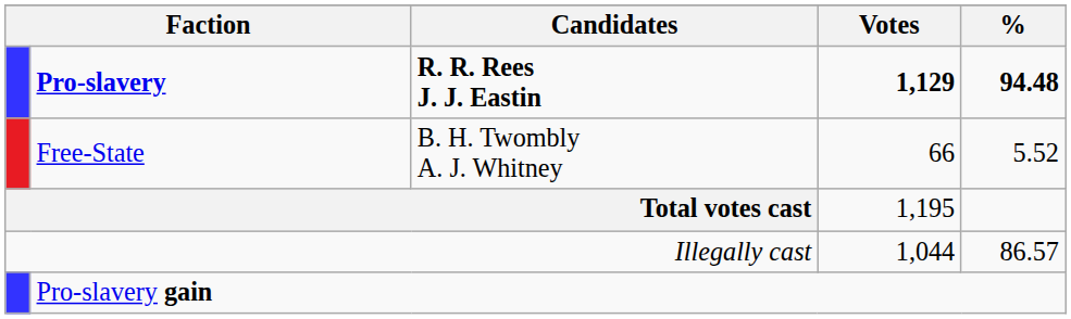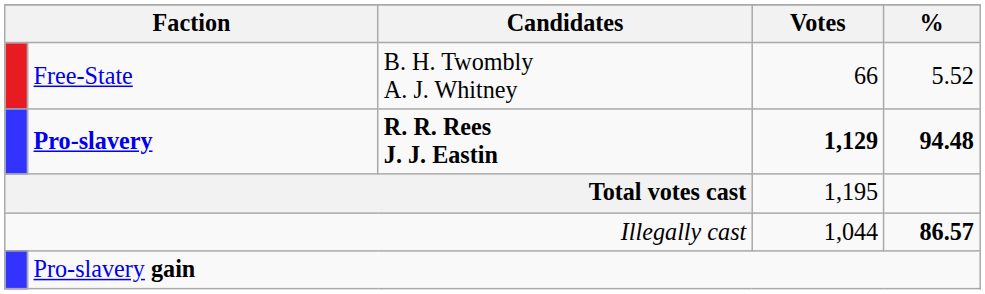rows swapped: Pro-slavery <-> Free-State
Illegally cast | %: normal -> bold
